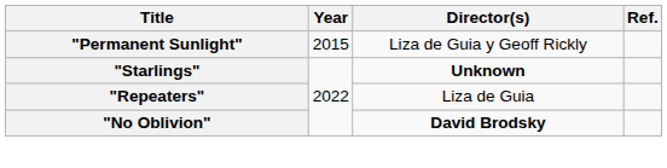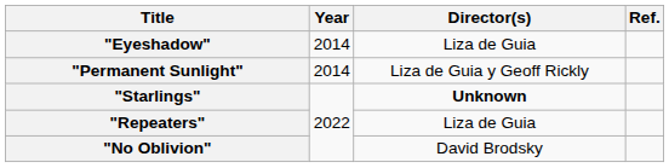+ row: "Eyeshadow" | 2014 | Liza de Guia
"Permanent Sunlight" | Year: 2015 -> 2014
"No Oblivion" | Director(s): bold -> normal
